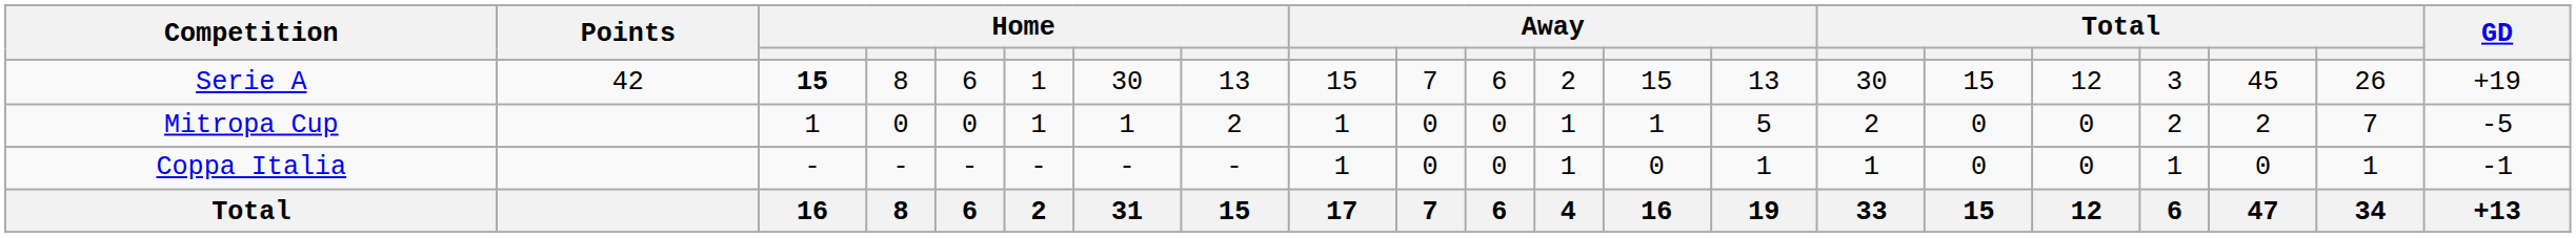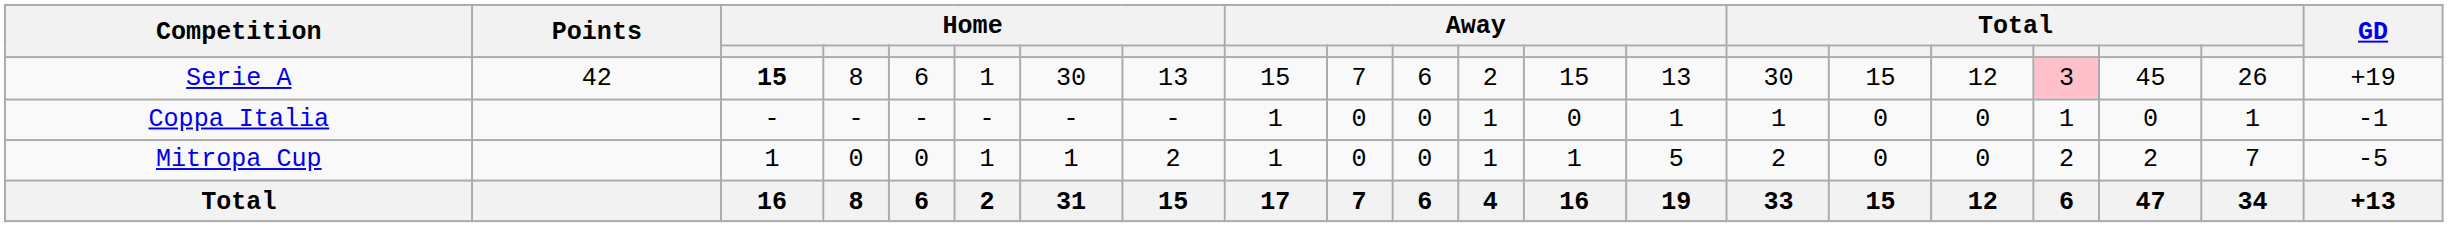Serie A | column 18: no background -> pink background
rows swapped: Coppa Italia <-> Mitropa Cup
